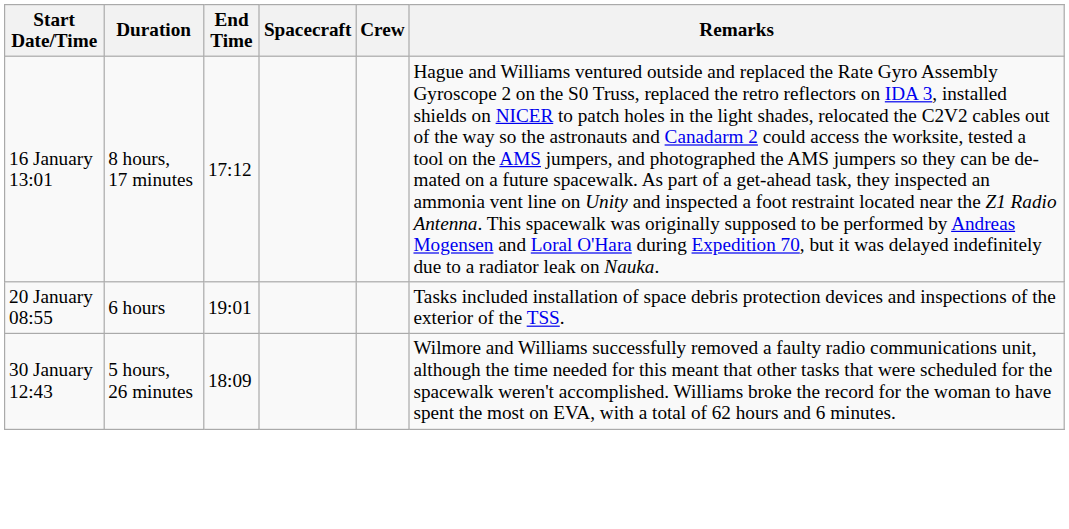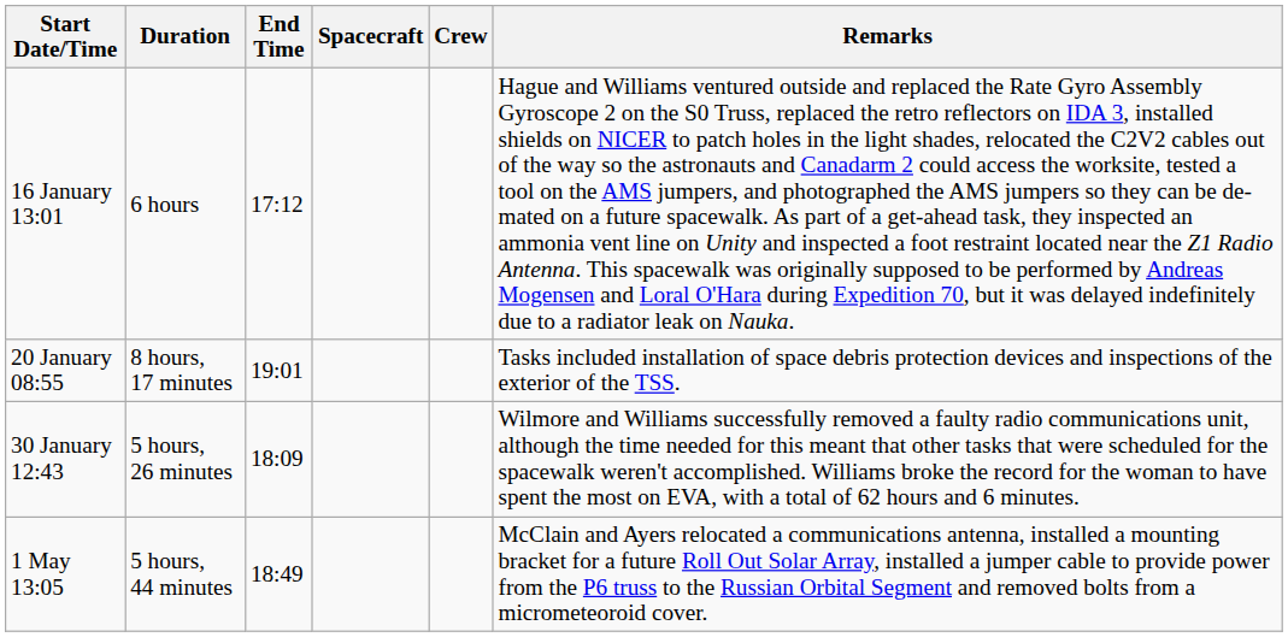16 January 13:01 | Duration: 8 hours, 17 minutes -> 6 hours
20 January 08:55 | Duration: 6 hours -> 8 hours, 17 minutes
+ row: 1 May 13:05 | 5 hours, 44 minutes | 18:49 | McClain and Ayers relocated a communications antenna, installed a mounting bracket for a future Roll Out Solar Array, installed a jumper cable to provide power from the P6 truss to the Russian Orbital Segment and removed bolts from a micrometeoroid cover.
